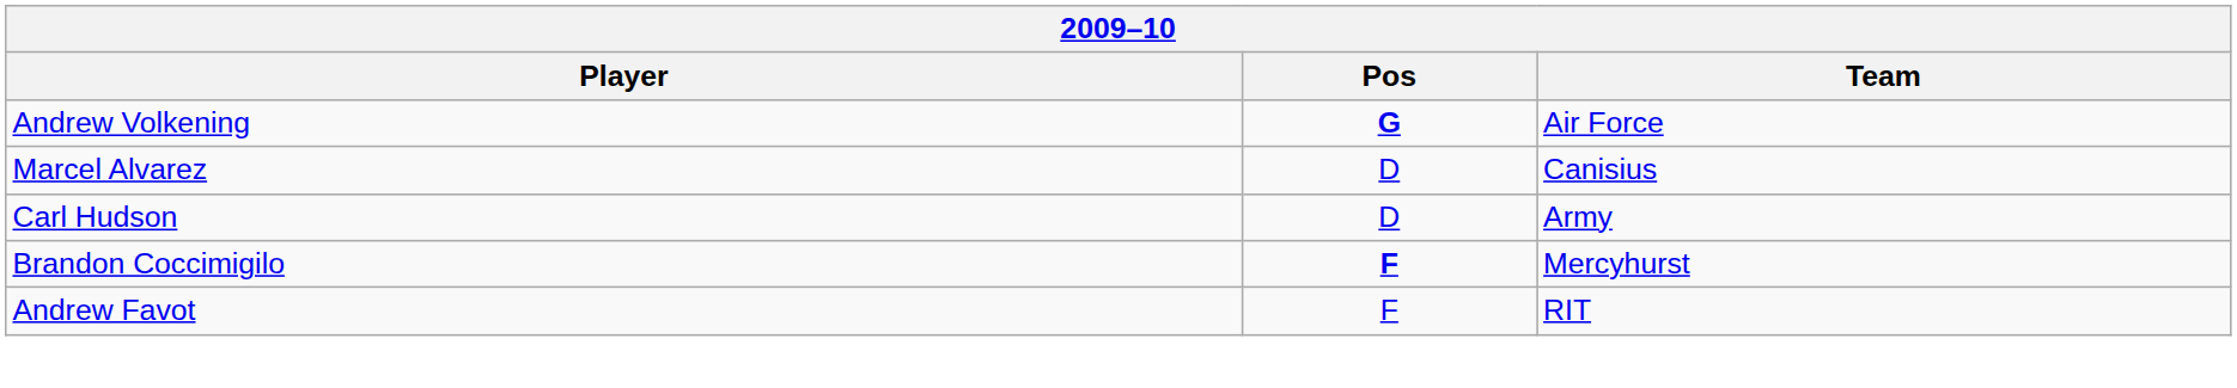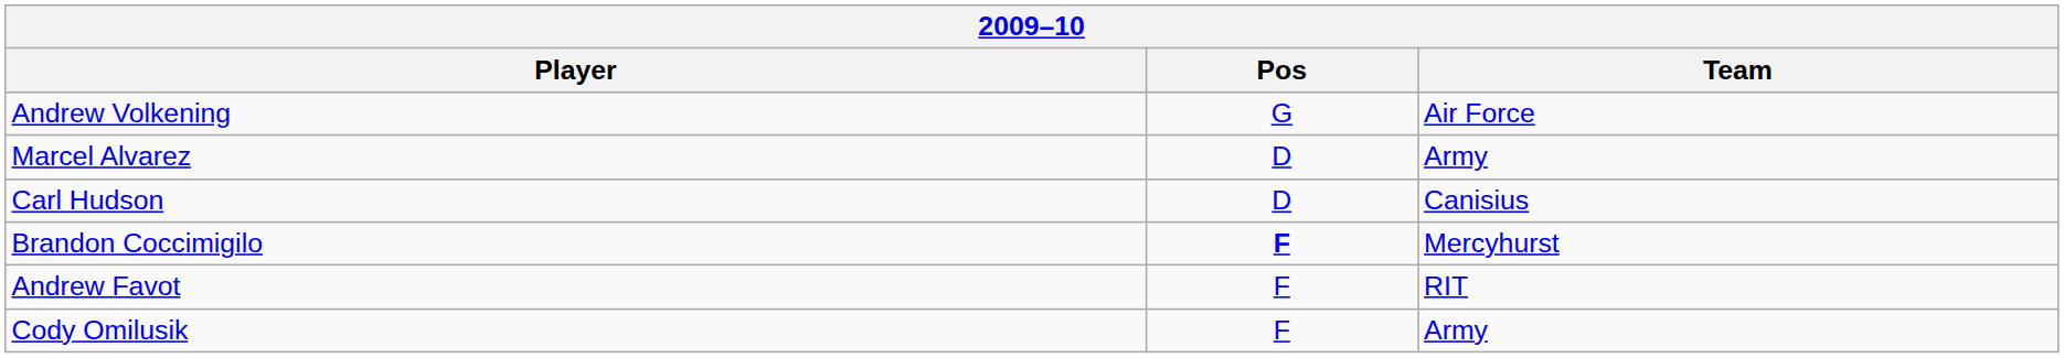Andrew Volkening | Pos: bold -> normal
Marcel Alvarez | Team: Canisius -> Army
Carl Hudson | Team: Army -> Canisius
+ row: Cody Omilusik | F | Army
